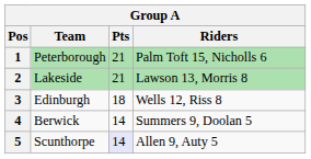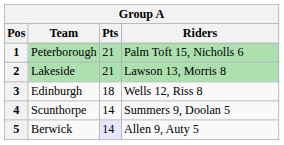4 | Team: Berwick -> Scunthorpe
5 | Team: Scunthorpe -> Berwick
